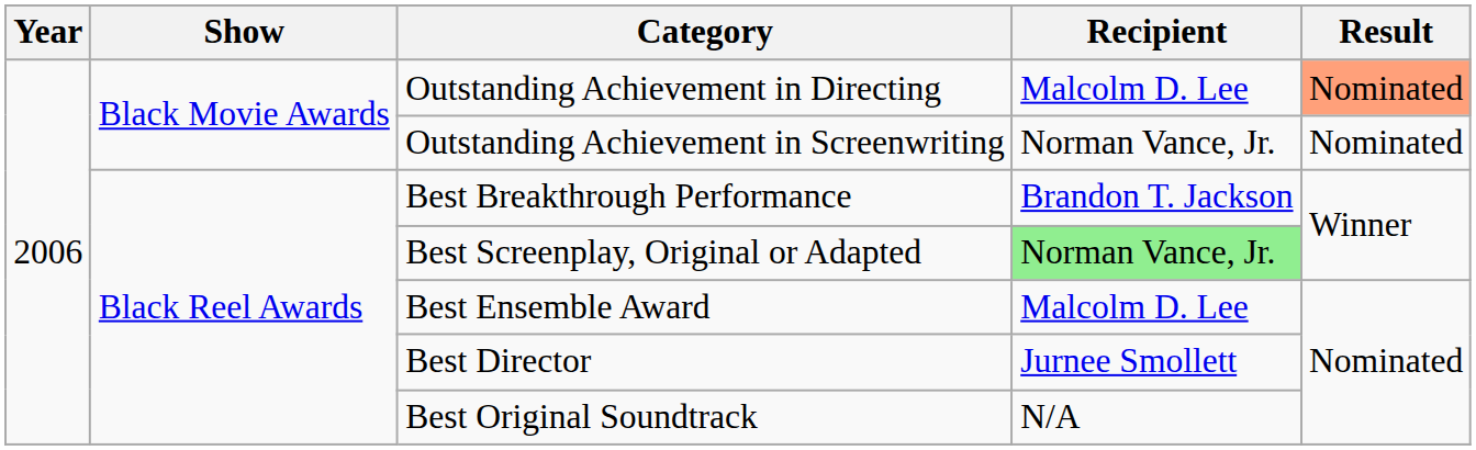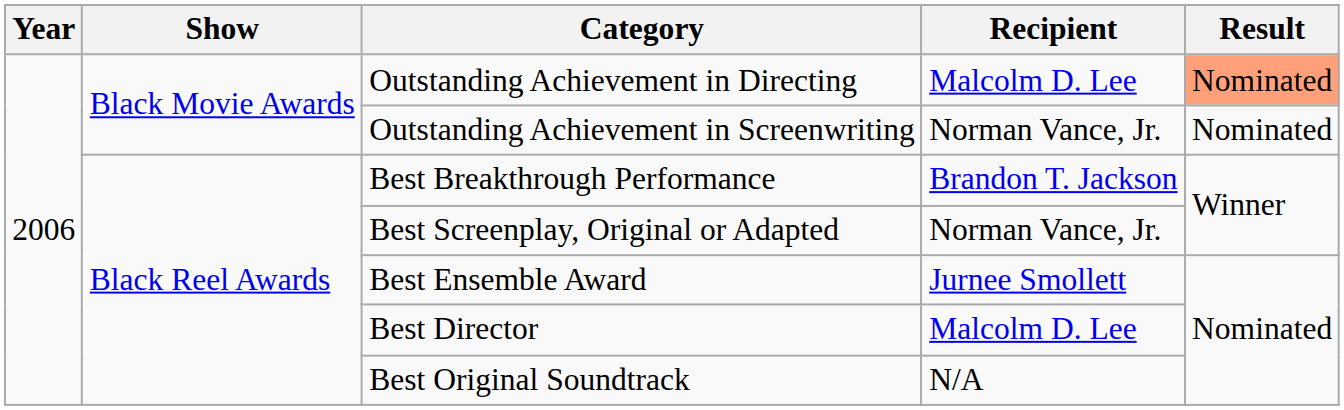Best Screenplay, Original or Adapted | Recipient: lightgreen background -> no background
Best Ensemble Award | Recipient: Malcolm D. Lee -> Jurnee Smollett
Best Director | Recipient: Jurnee Smollett -> Malcolm D. Lee
